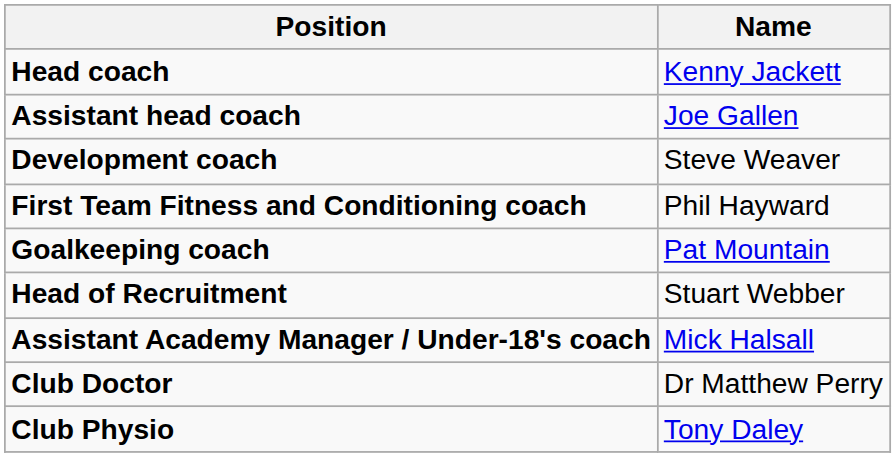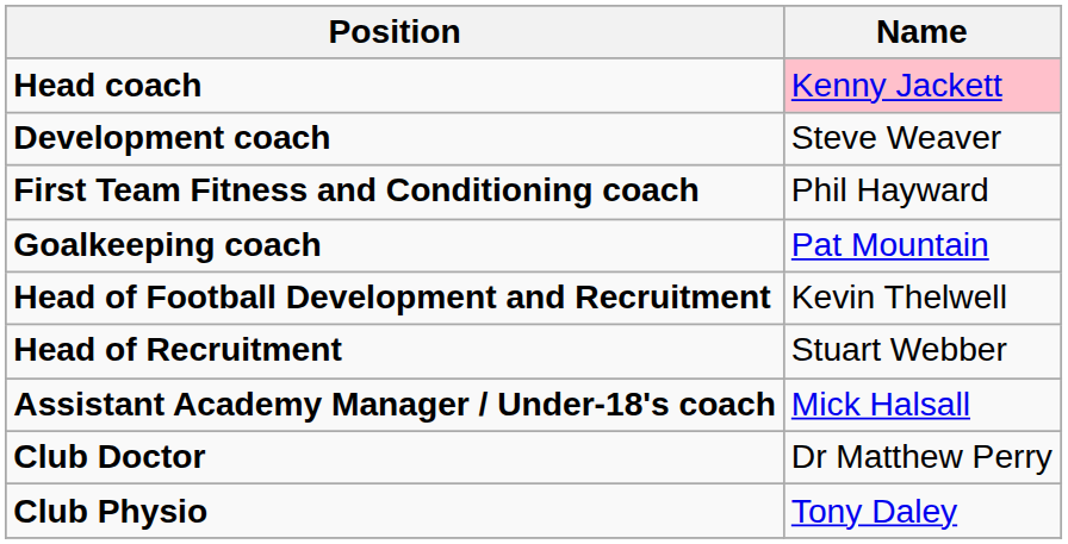Head coach | Name: no background -> pink background
- row: Assistant head coach | Joe Gallen
+ row: Head of Football Development and Recruitment | Kevin Thelwell
